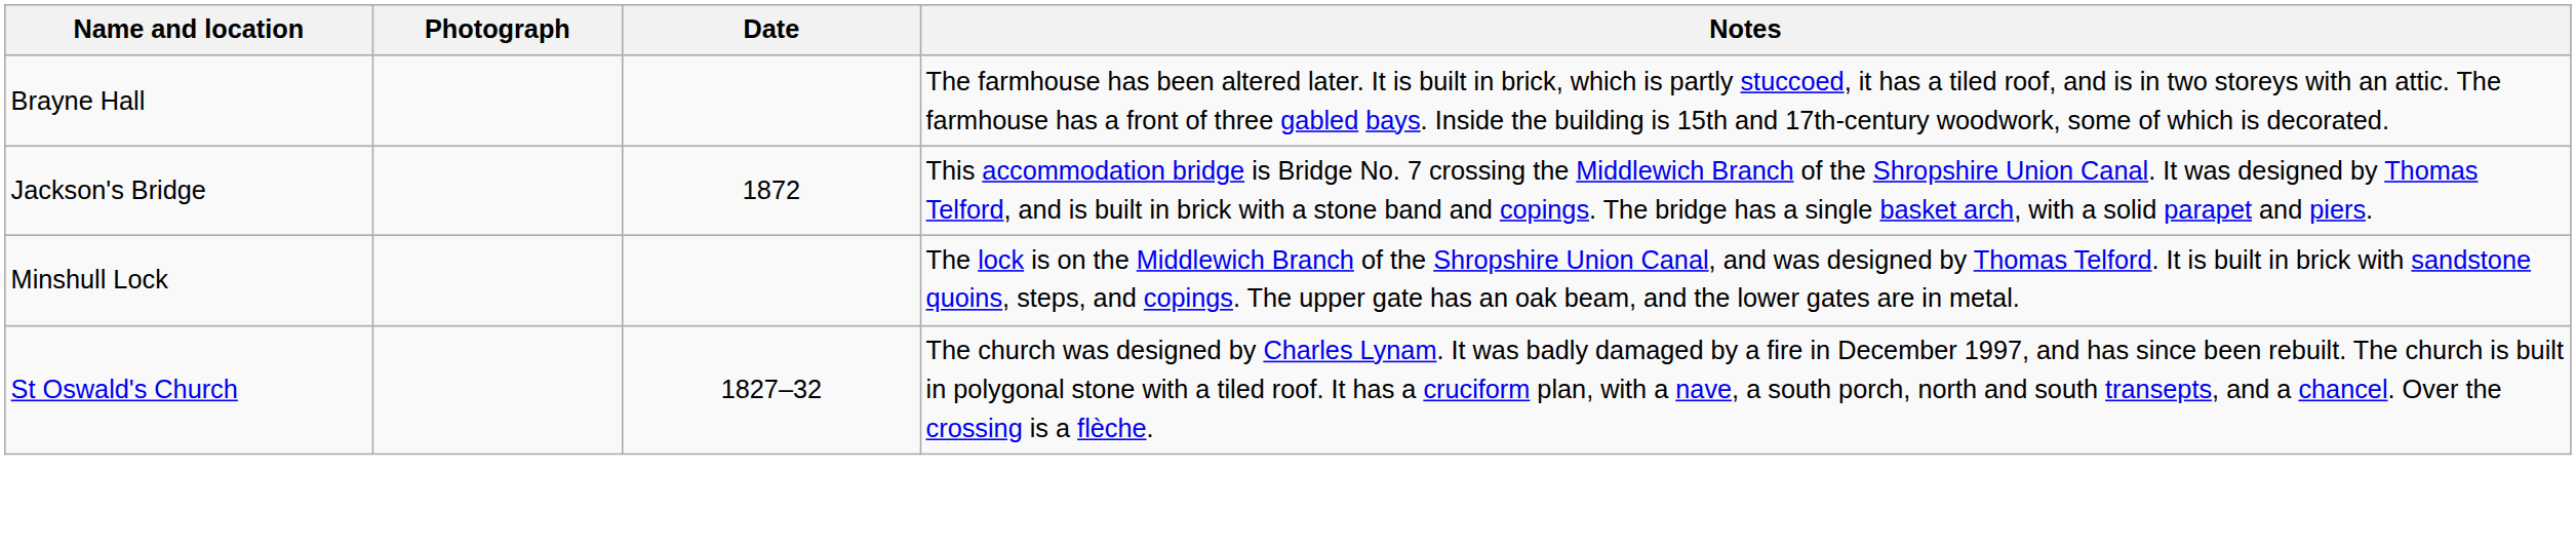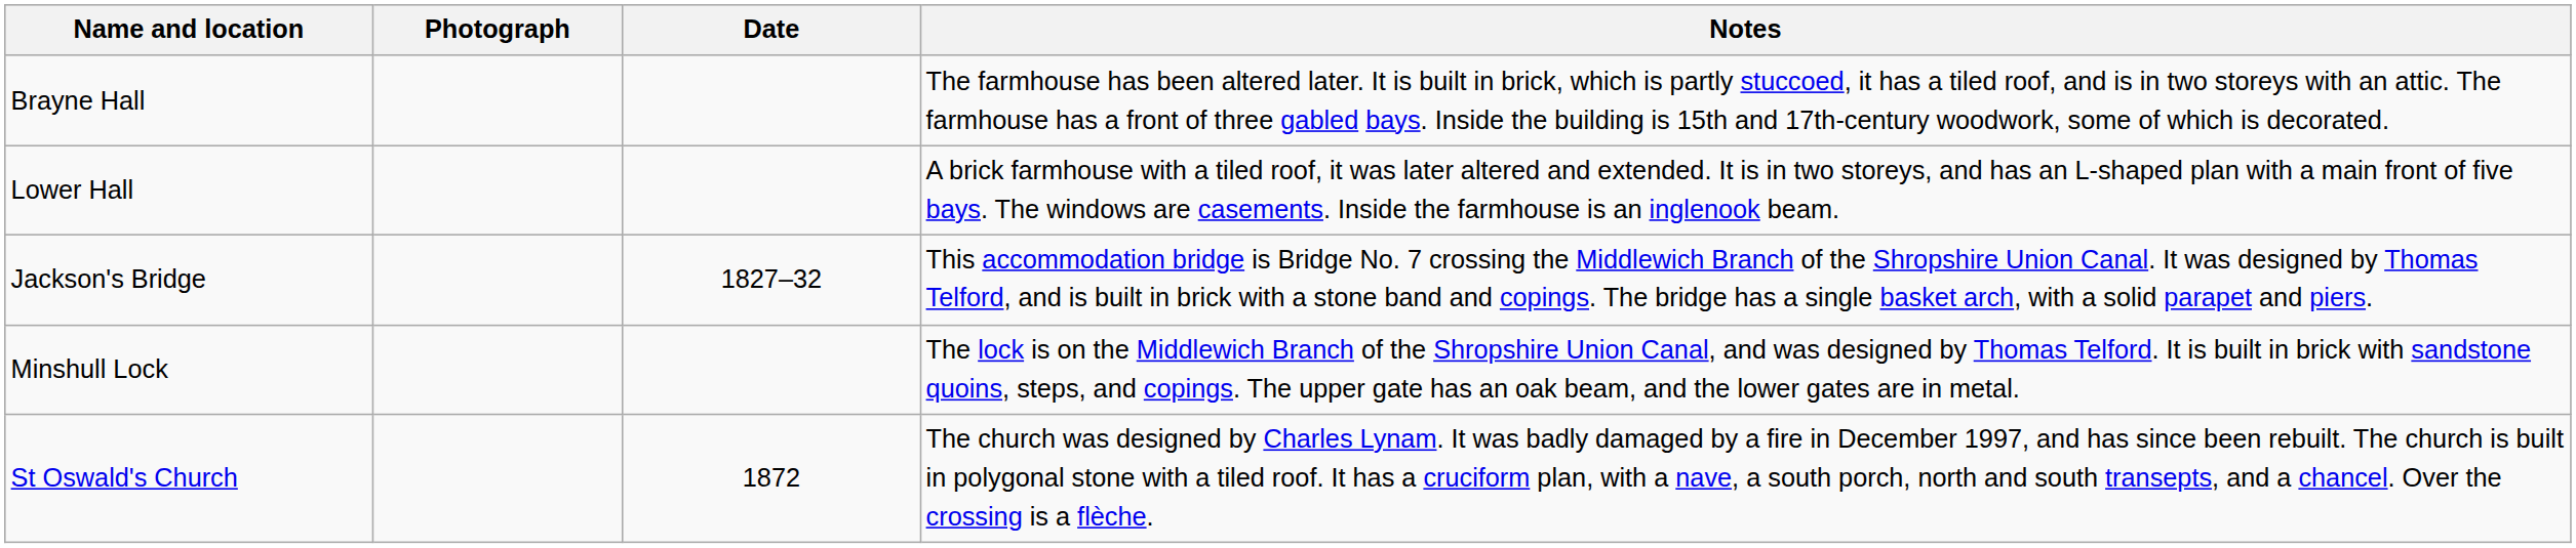+ row: Lower Hall | A brick farmhouse with a tiled roof, it was later altered and extended. It is in two storeys, and has an L-shaped plan with a main front of five bays. The windows are casements. Inside the farmhouse is an inglenook beam.
Jackson's Bridge | Date: 1872 -> 1827–32
St Oswald's Church | Date: 1827–32 -> 1872
